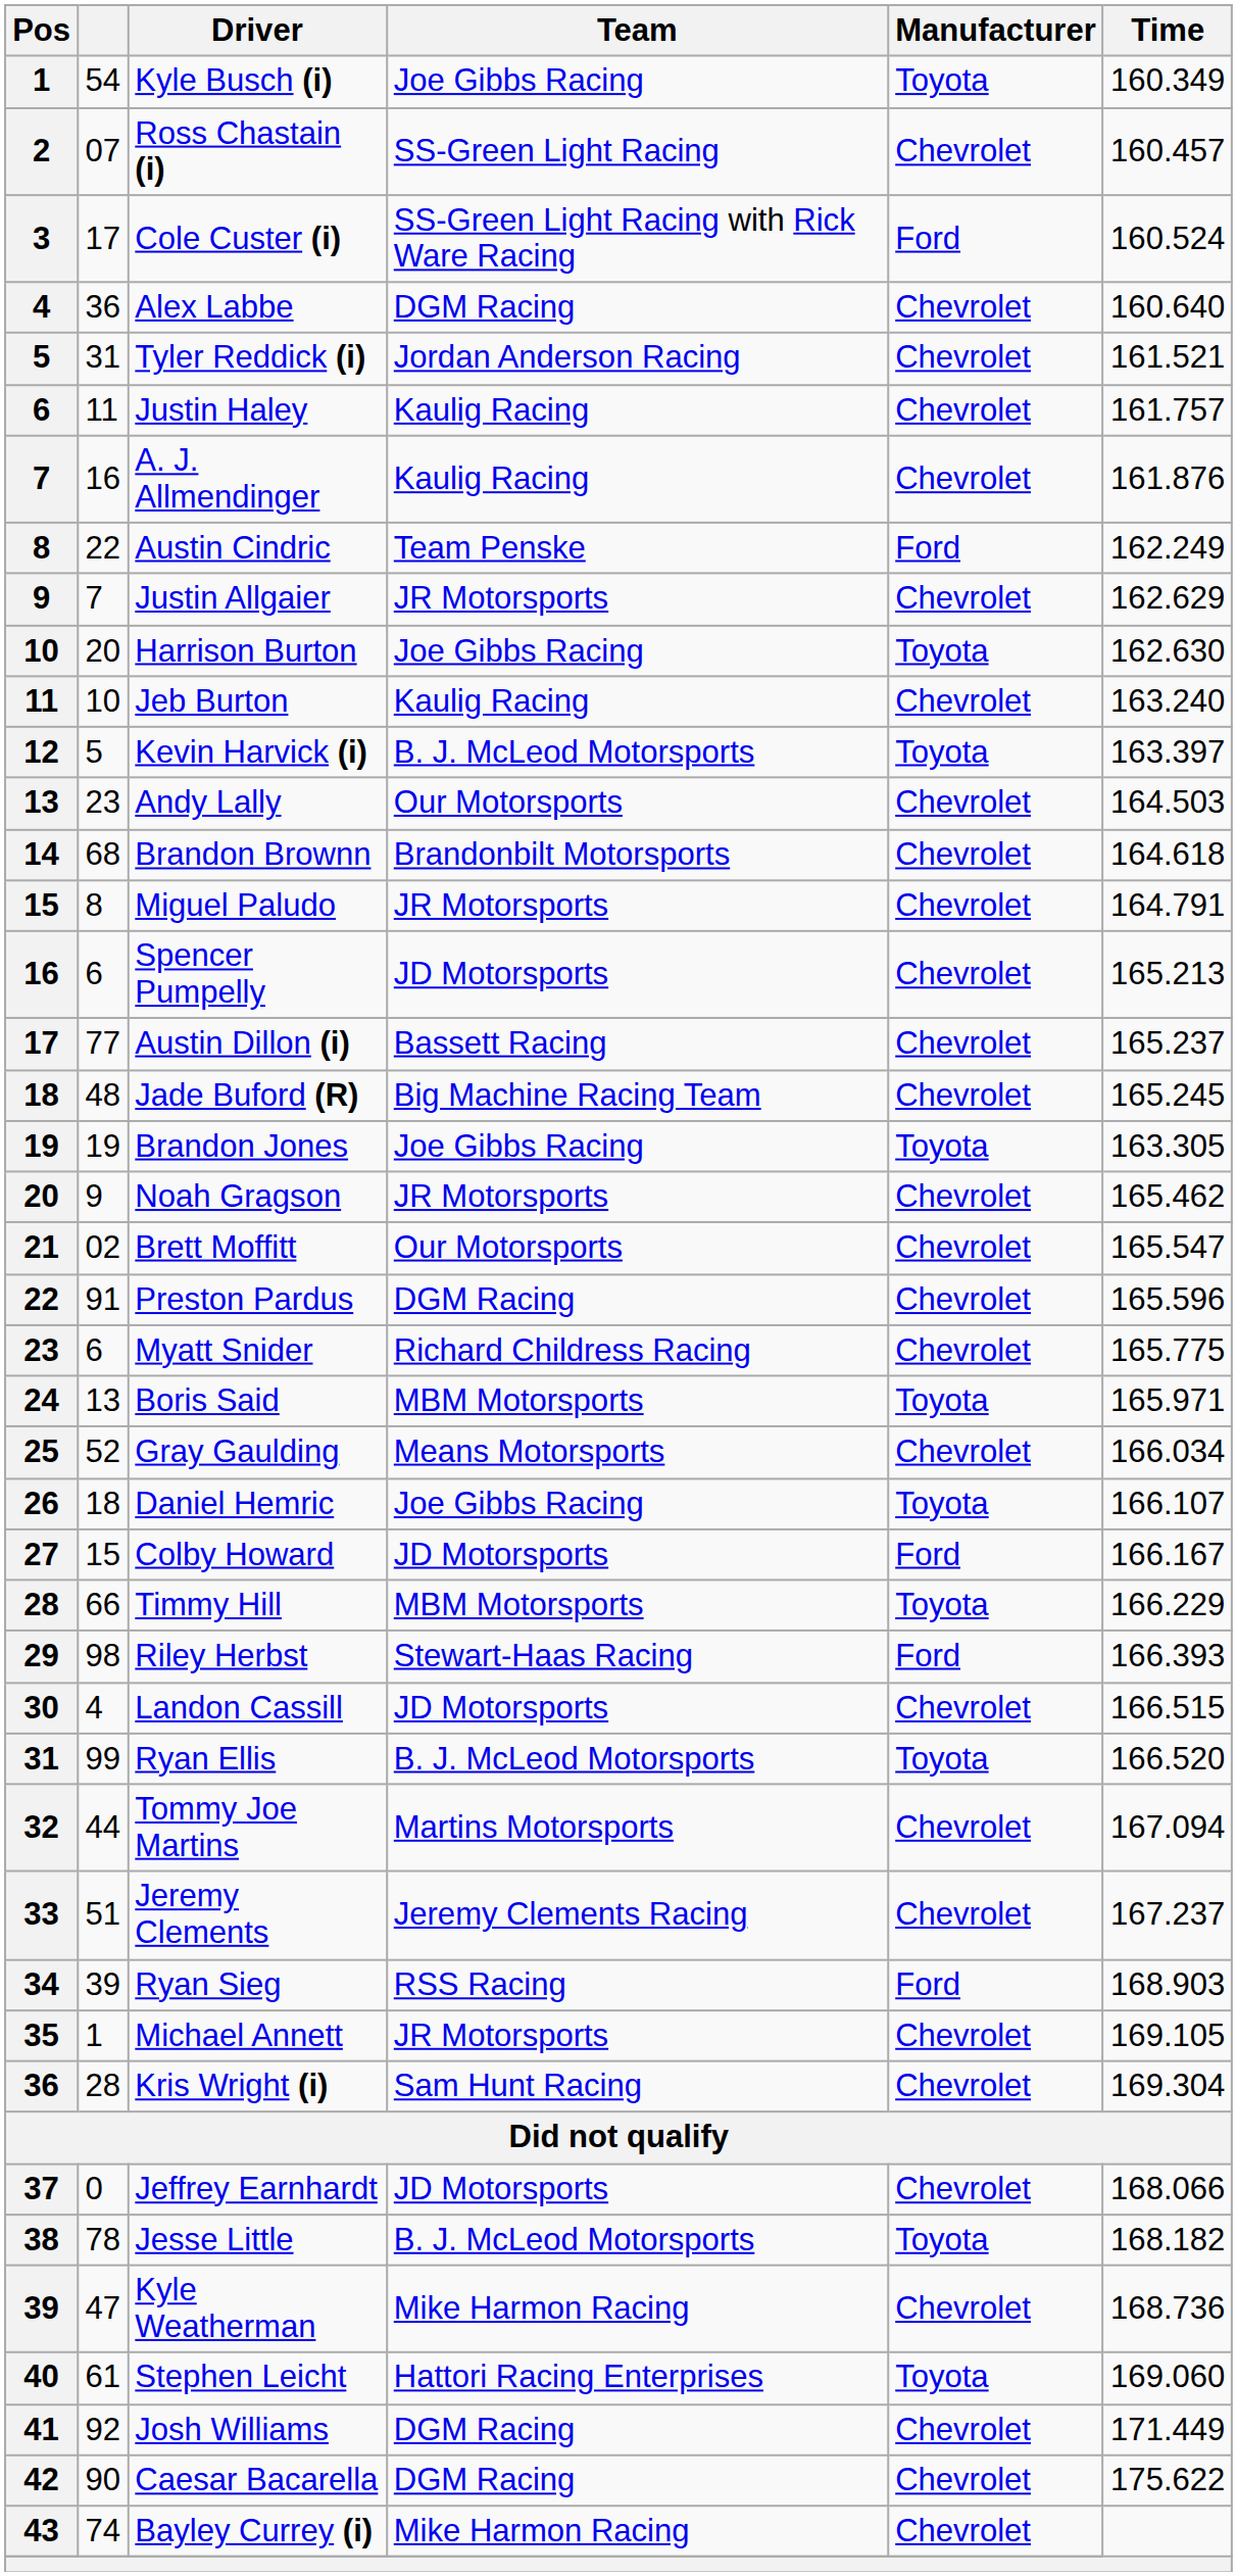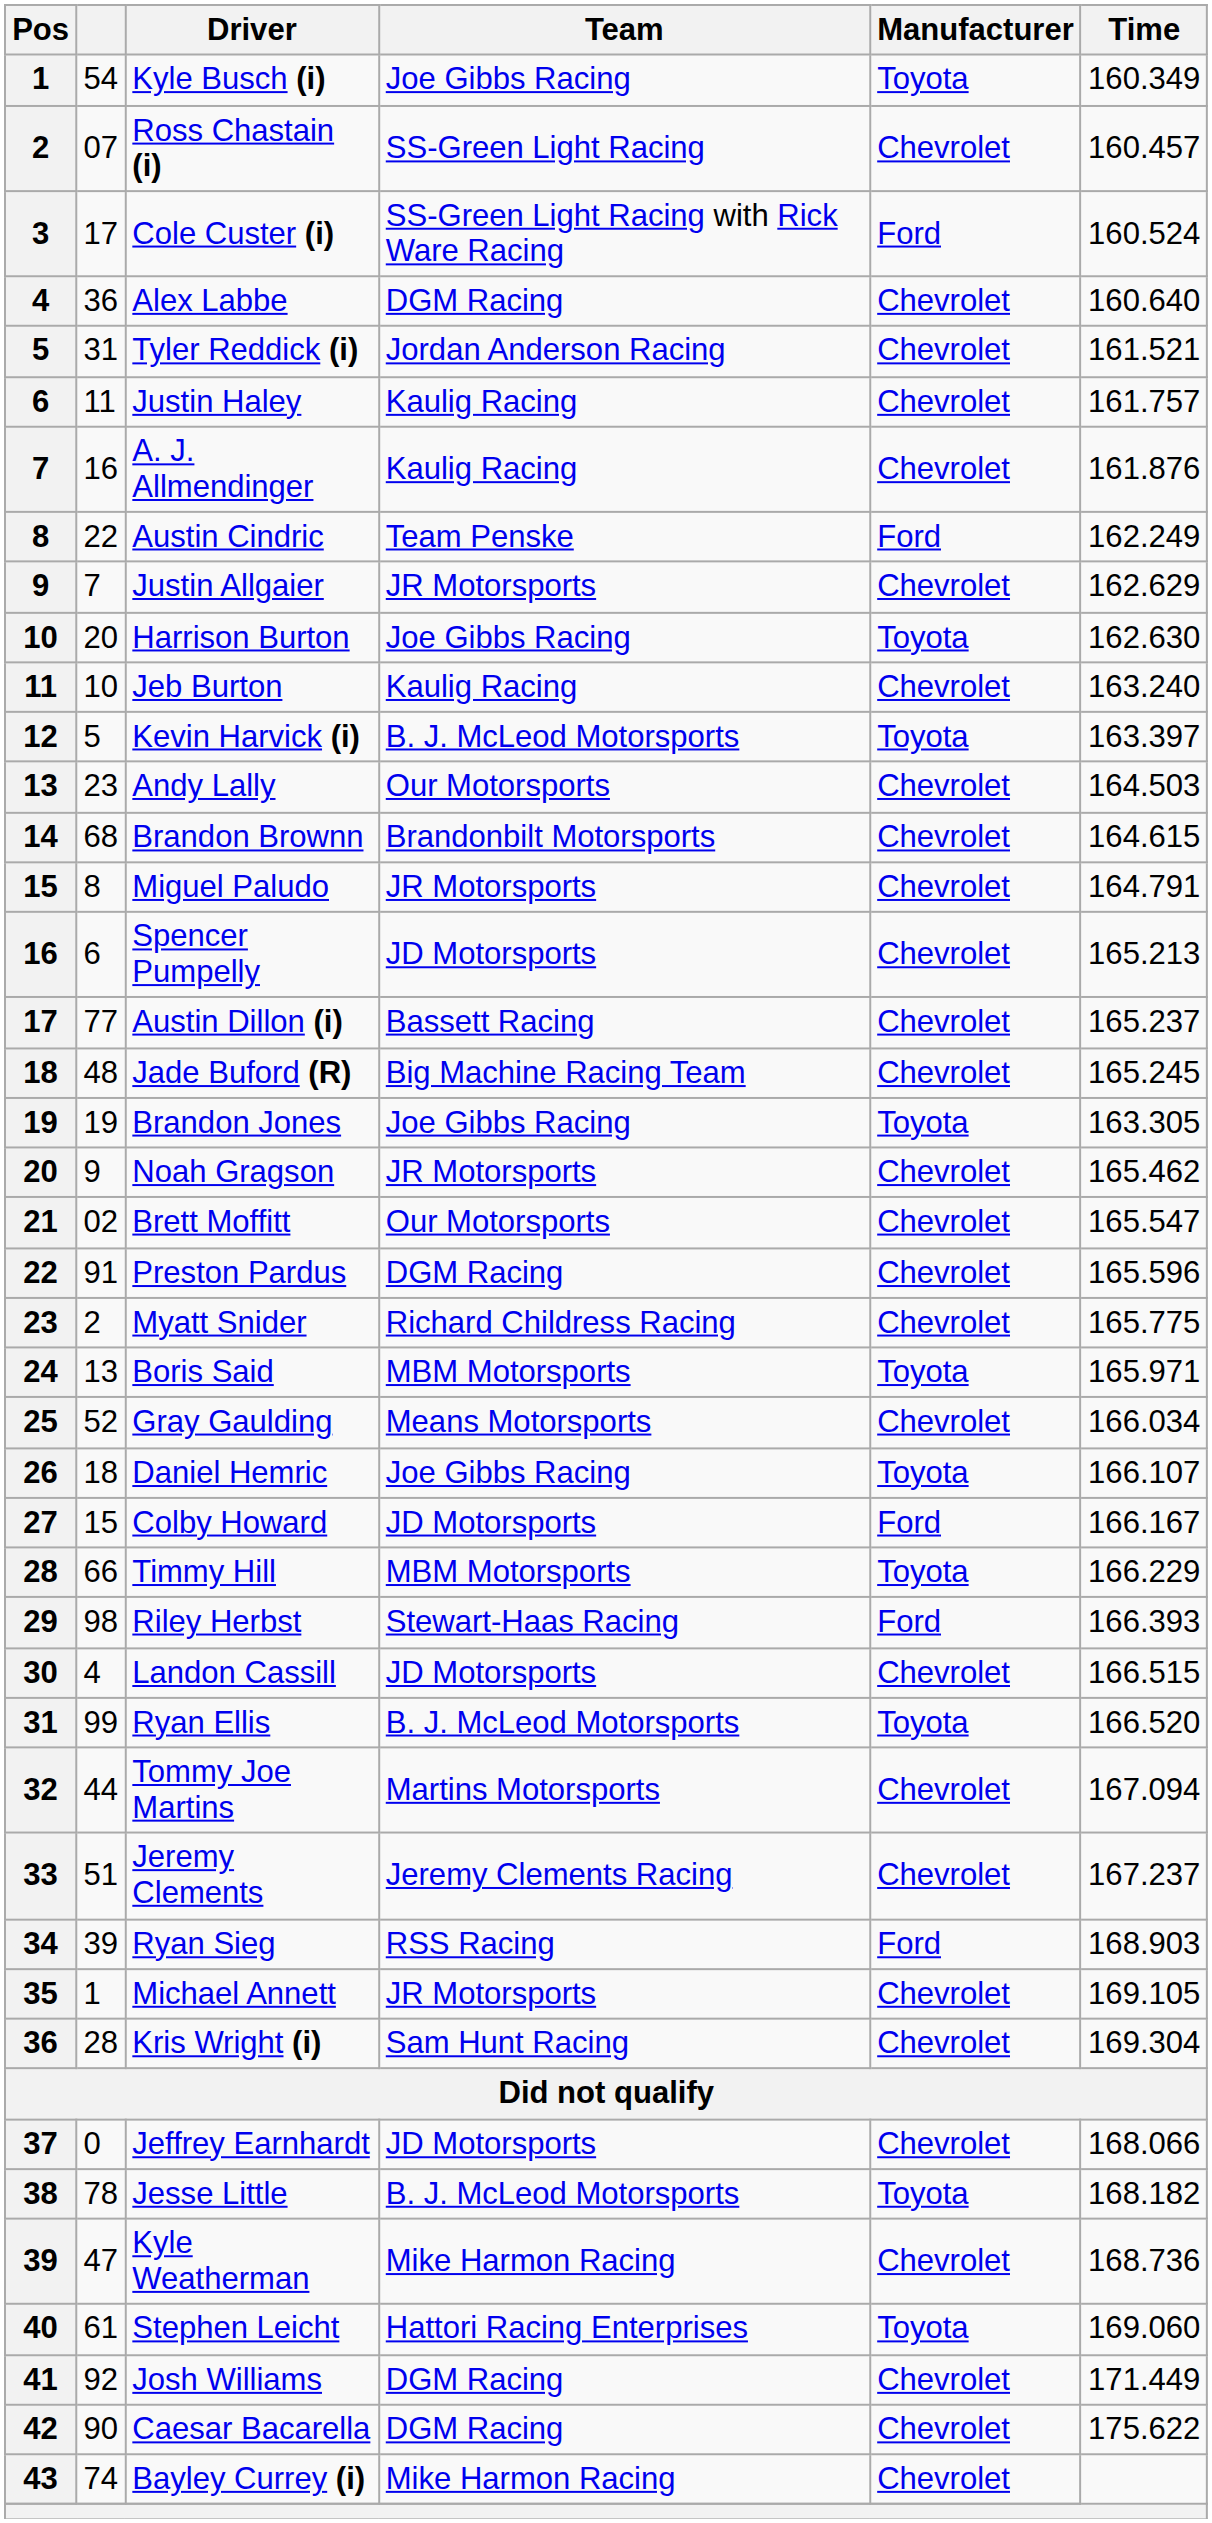Brandon Brownn | Time: 164.618 -> 164.615
Myatt Snider | column 2: 6 -> 2
